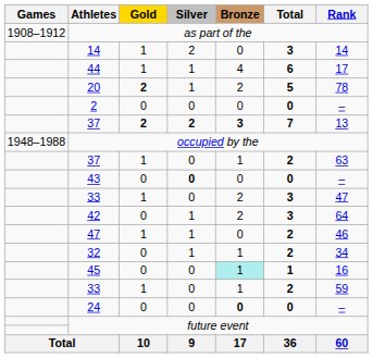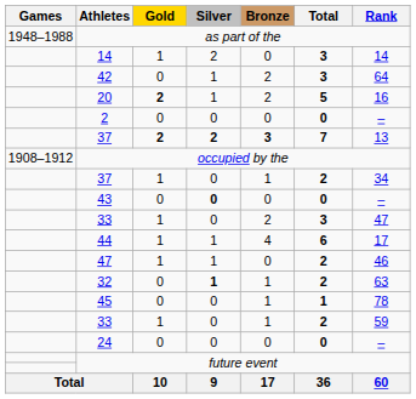as part of the | Games: 1908–1912 -> 1948–1988
rows swapped: 44 <-> 42
20 | Rank: 78 -> 16
occupied by the | Games: 1948–1988 -> 1908–1912
37 / 1 | Rank: 63 -> 34
32 | Silver: normal -> bold
32 | Rank: 34 -> 63
45 | Bronze: paleturquoise background -> no background
45 | Rank: 16 -> 78
24 | Bronze: bold -> normal
